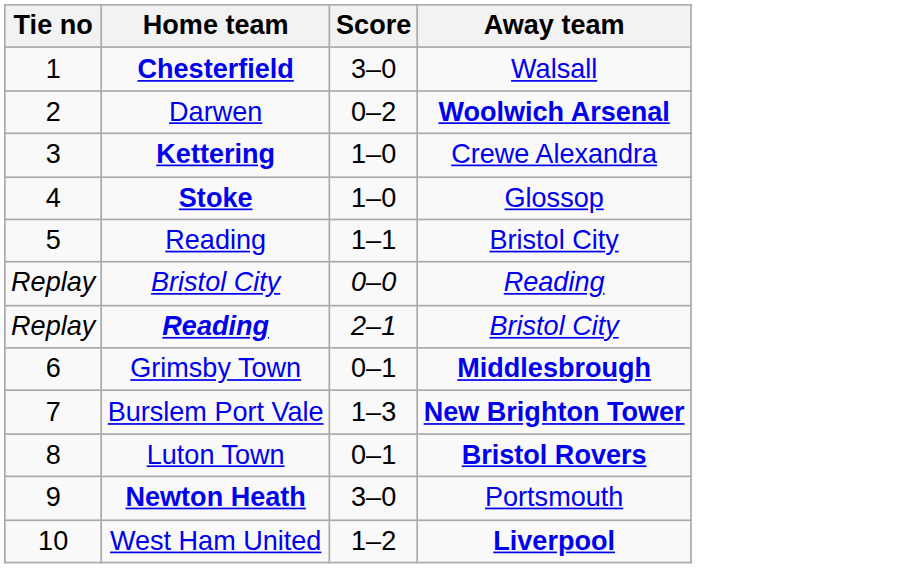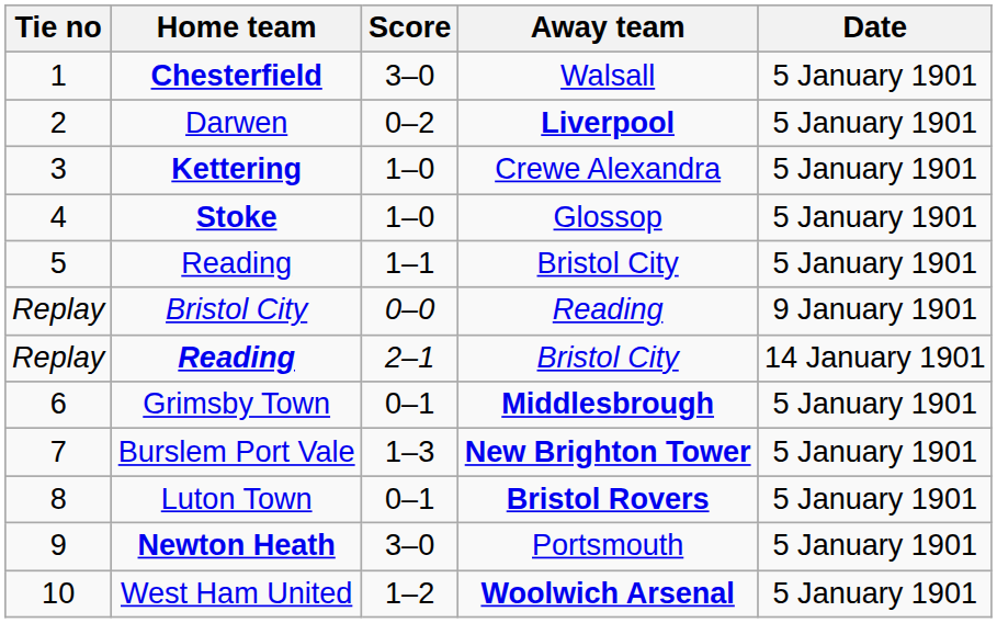+ column: Date | 5 January 1901 | 5 January 1901 | 5 January 1901 | 5 January 1901 | 5 January 1901 | 9 January 1901 | 14 January 1901 | 5 January 1901 | 5 January 1901 | 5 January 1901 | 5 January 1901 | 5 January 1901
Darwen | Away team: Woolwich Arsenal -> Liverpool
West Ham United | Away team: Liverpool -> Woolwich Arsenal
